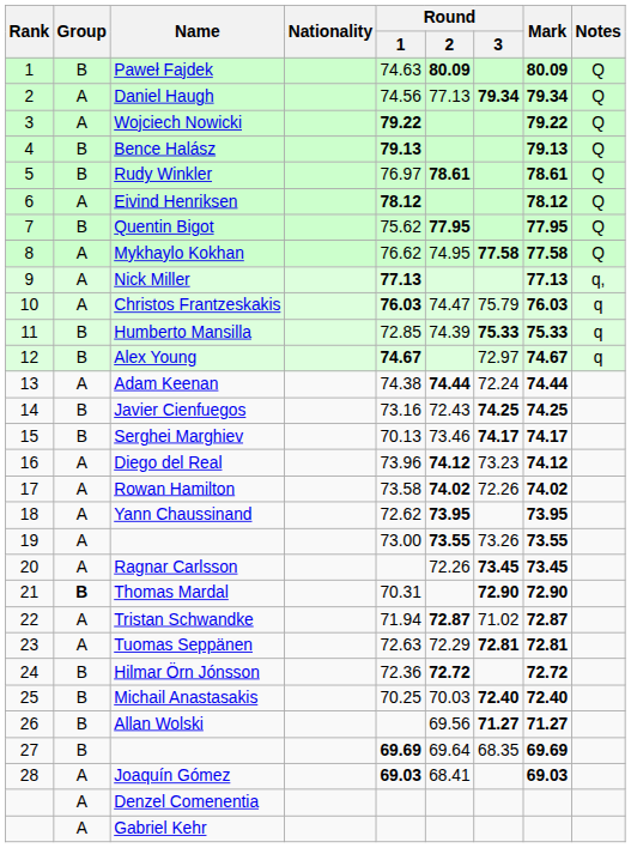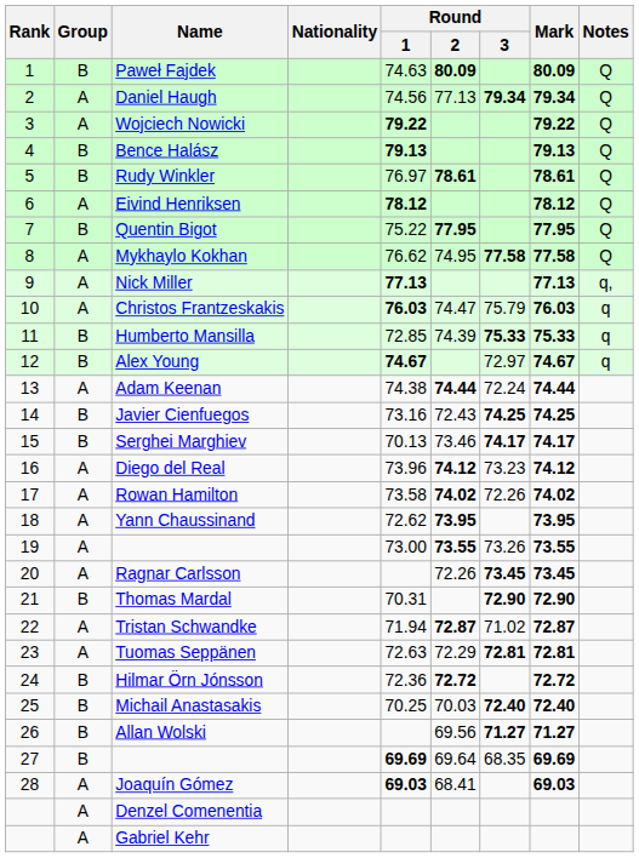Quentin Bigot | Round / 1: 75.62 -> 75.22
Thomas Mardal | Group: bold -> normal
